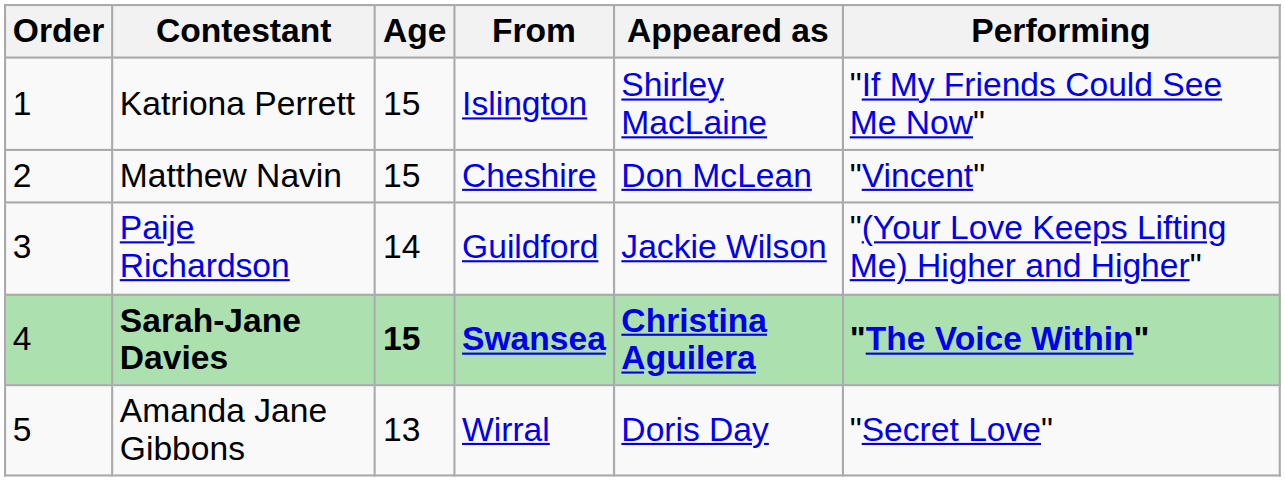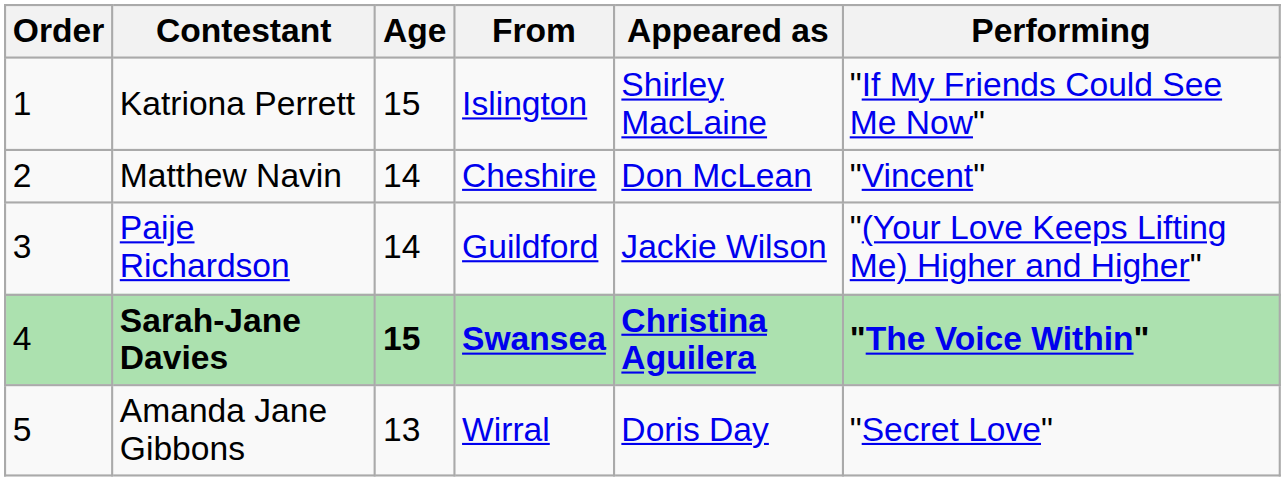Matthew Navin | Age: 15 -> 14
